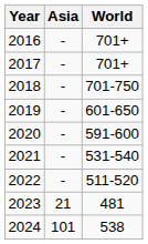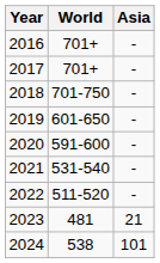columns swapped: World <-> Asia
